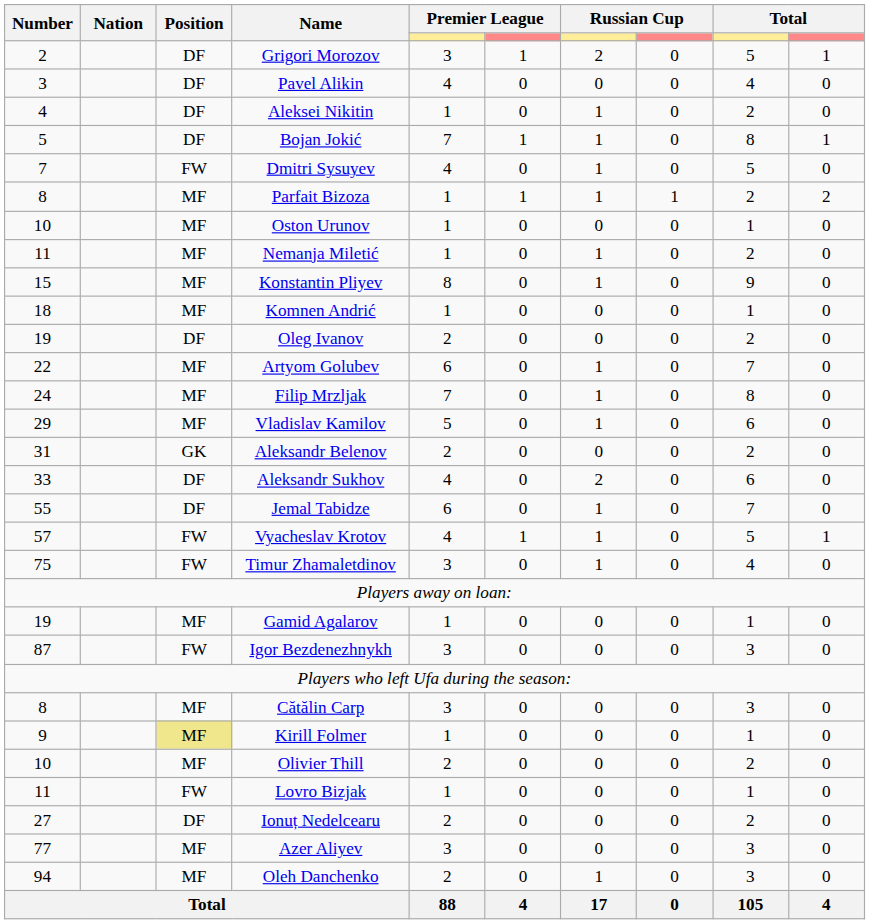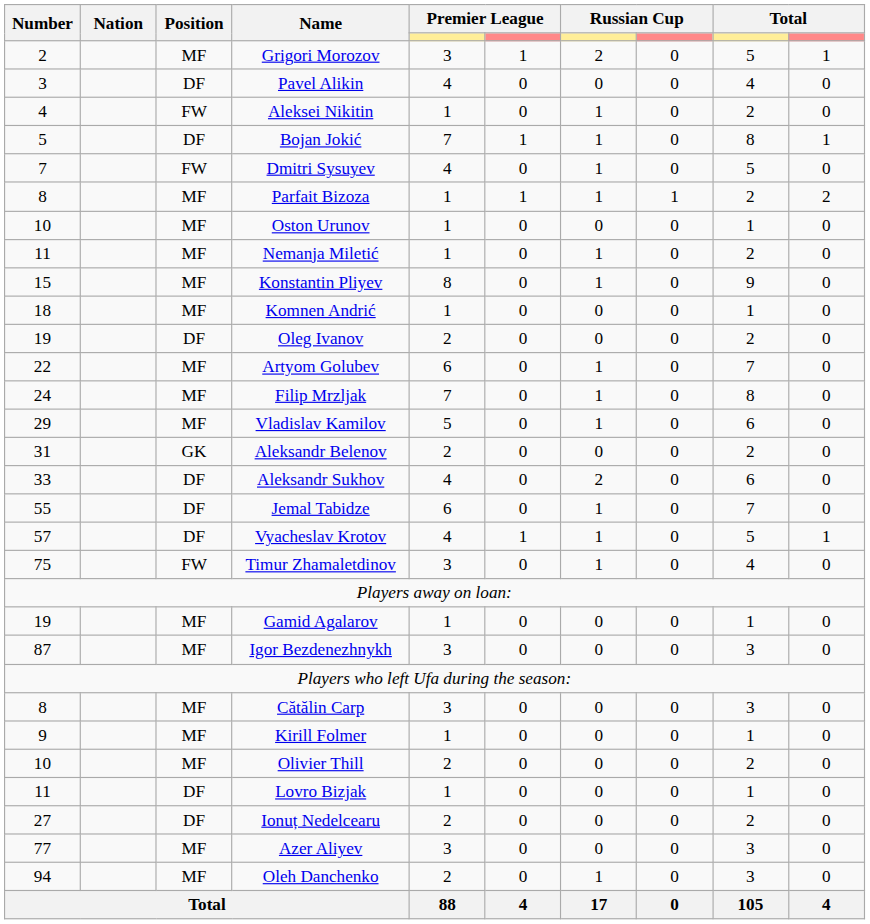Grigori Morozov | Position: DF -> MF
Aleksei Nikitin | Position: DF -> FW
Vyacheslav Krotov | Position: FW -> DF
Igor Bezdenezhnykh | Position: FW -> MF
Kirill Folmer | Position: khaki background -> no background
Lovro Bizjak | Position: FW -> DF
